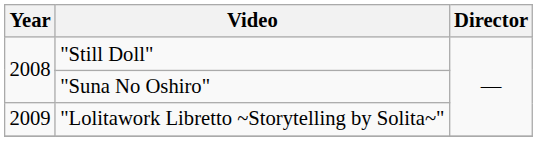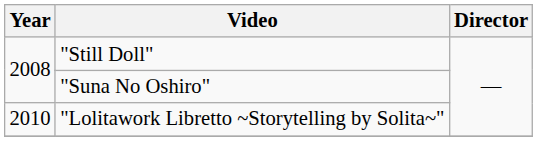"Lolitawork Libretto ~Storytelling by Solita~" | Year: 2009 -> 2010
